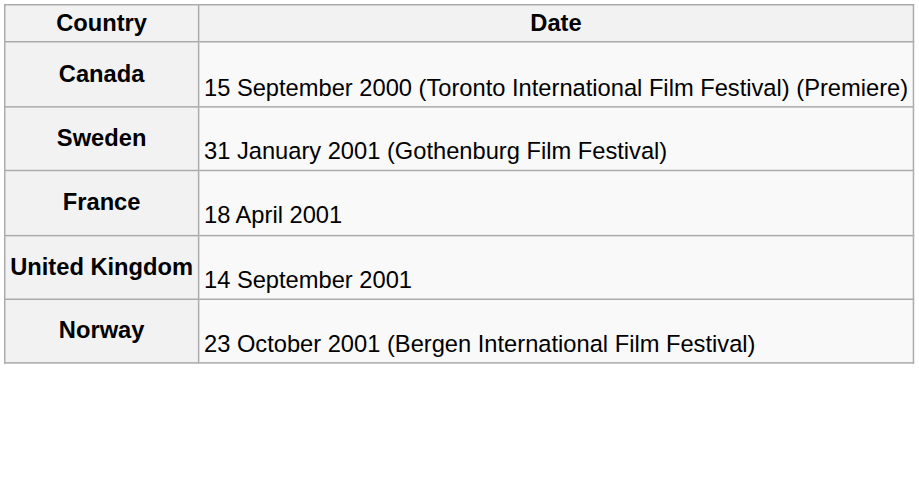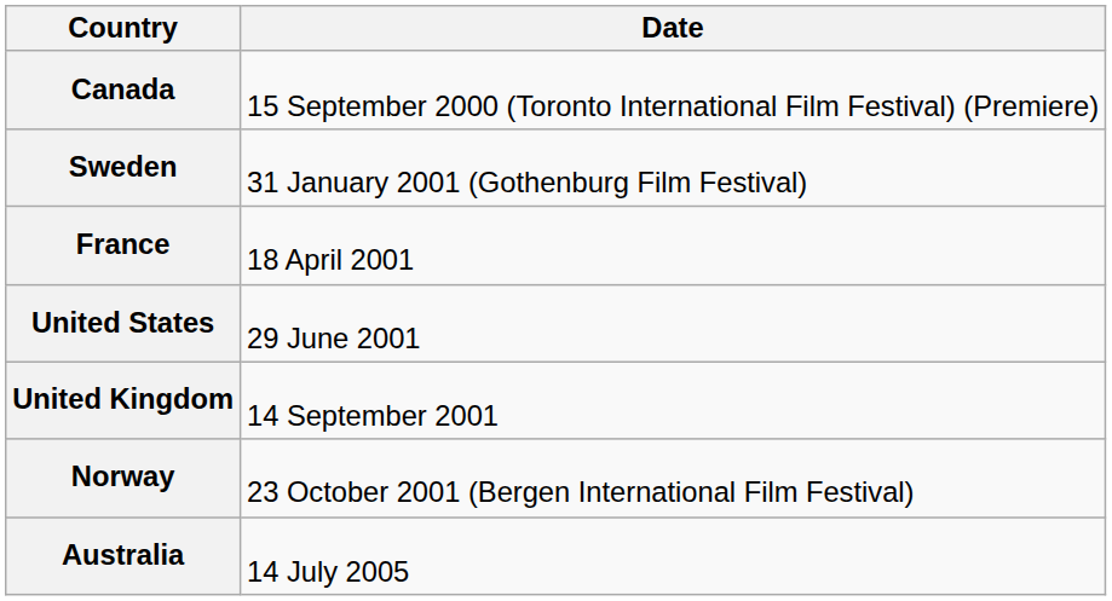+ row: United States | 29 June 2001
+ row: Australia | 14 July 2005
